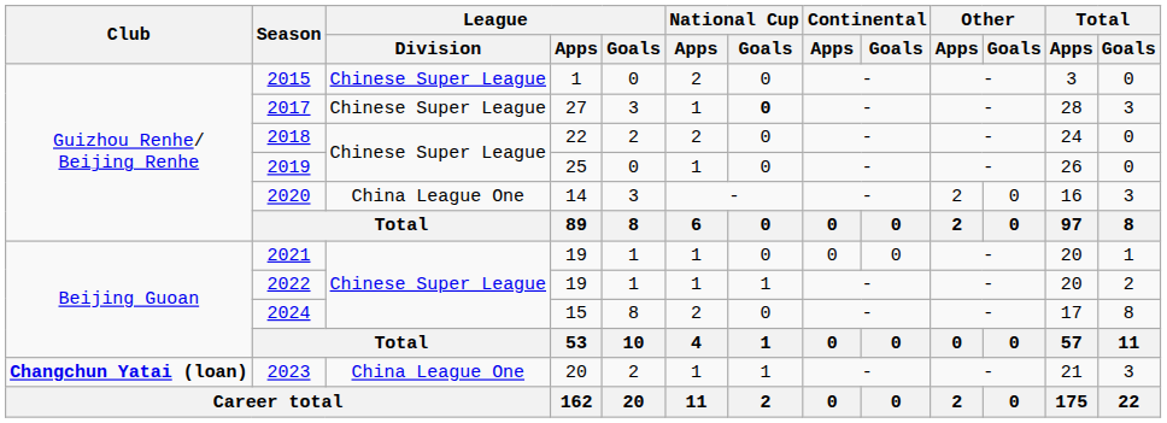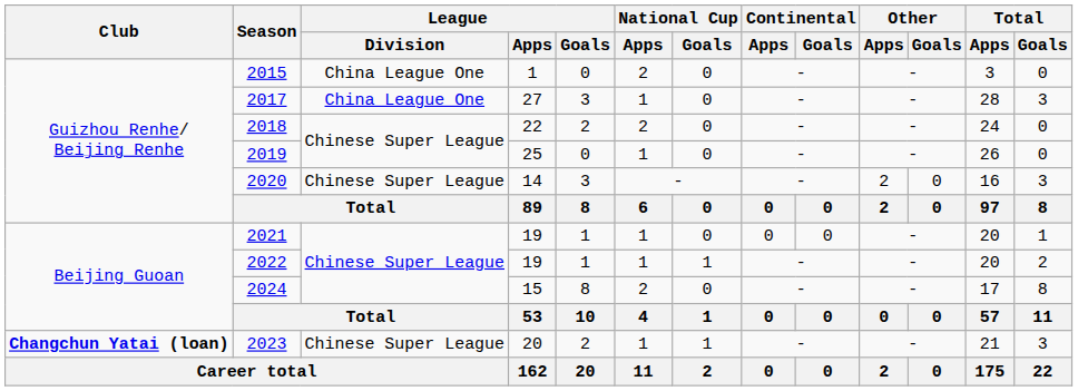2015 | League / Division: Chinese Super League -> China League One
2017 | League / Division: Chinese Super League -> China League One
2017 | National Cup / Goals: bold -> normal
2020 | League / Division: China League One -> Chinese Super League
2023 | League / Division: China League One -> Chinese Super League
